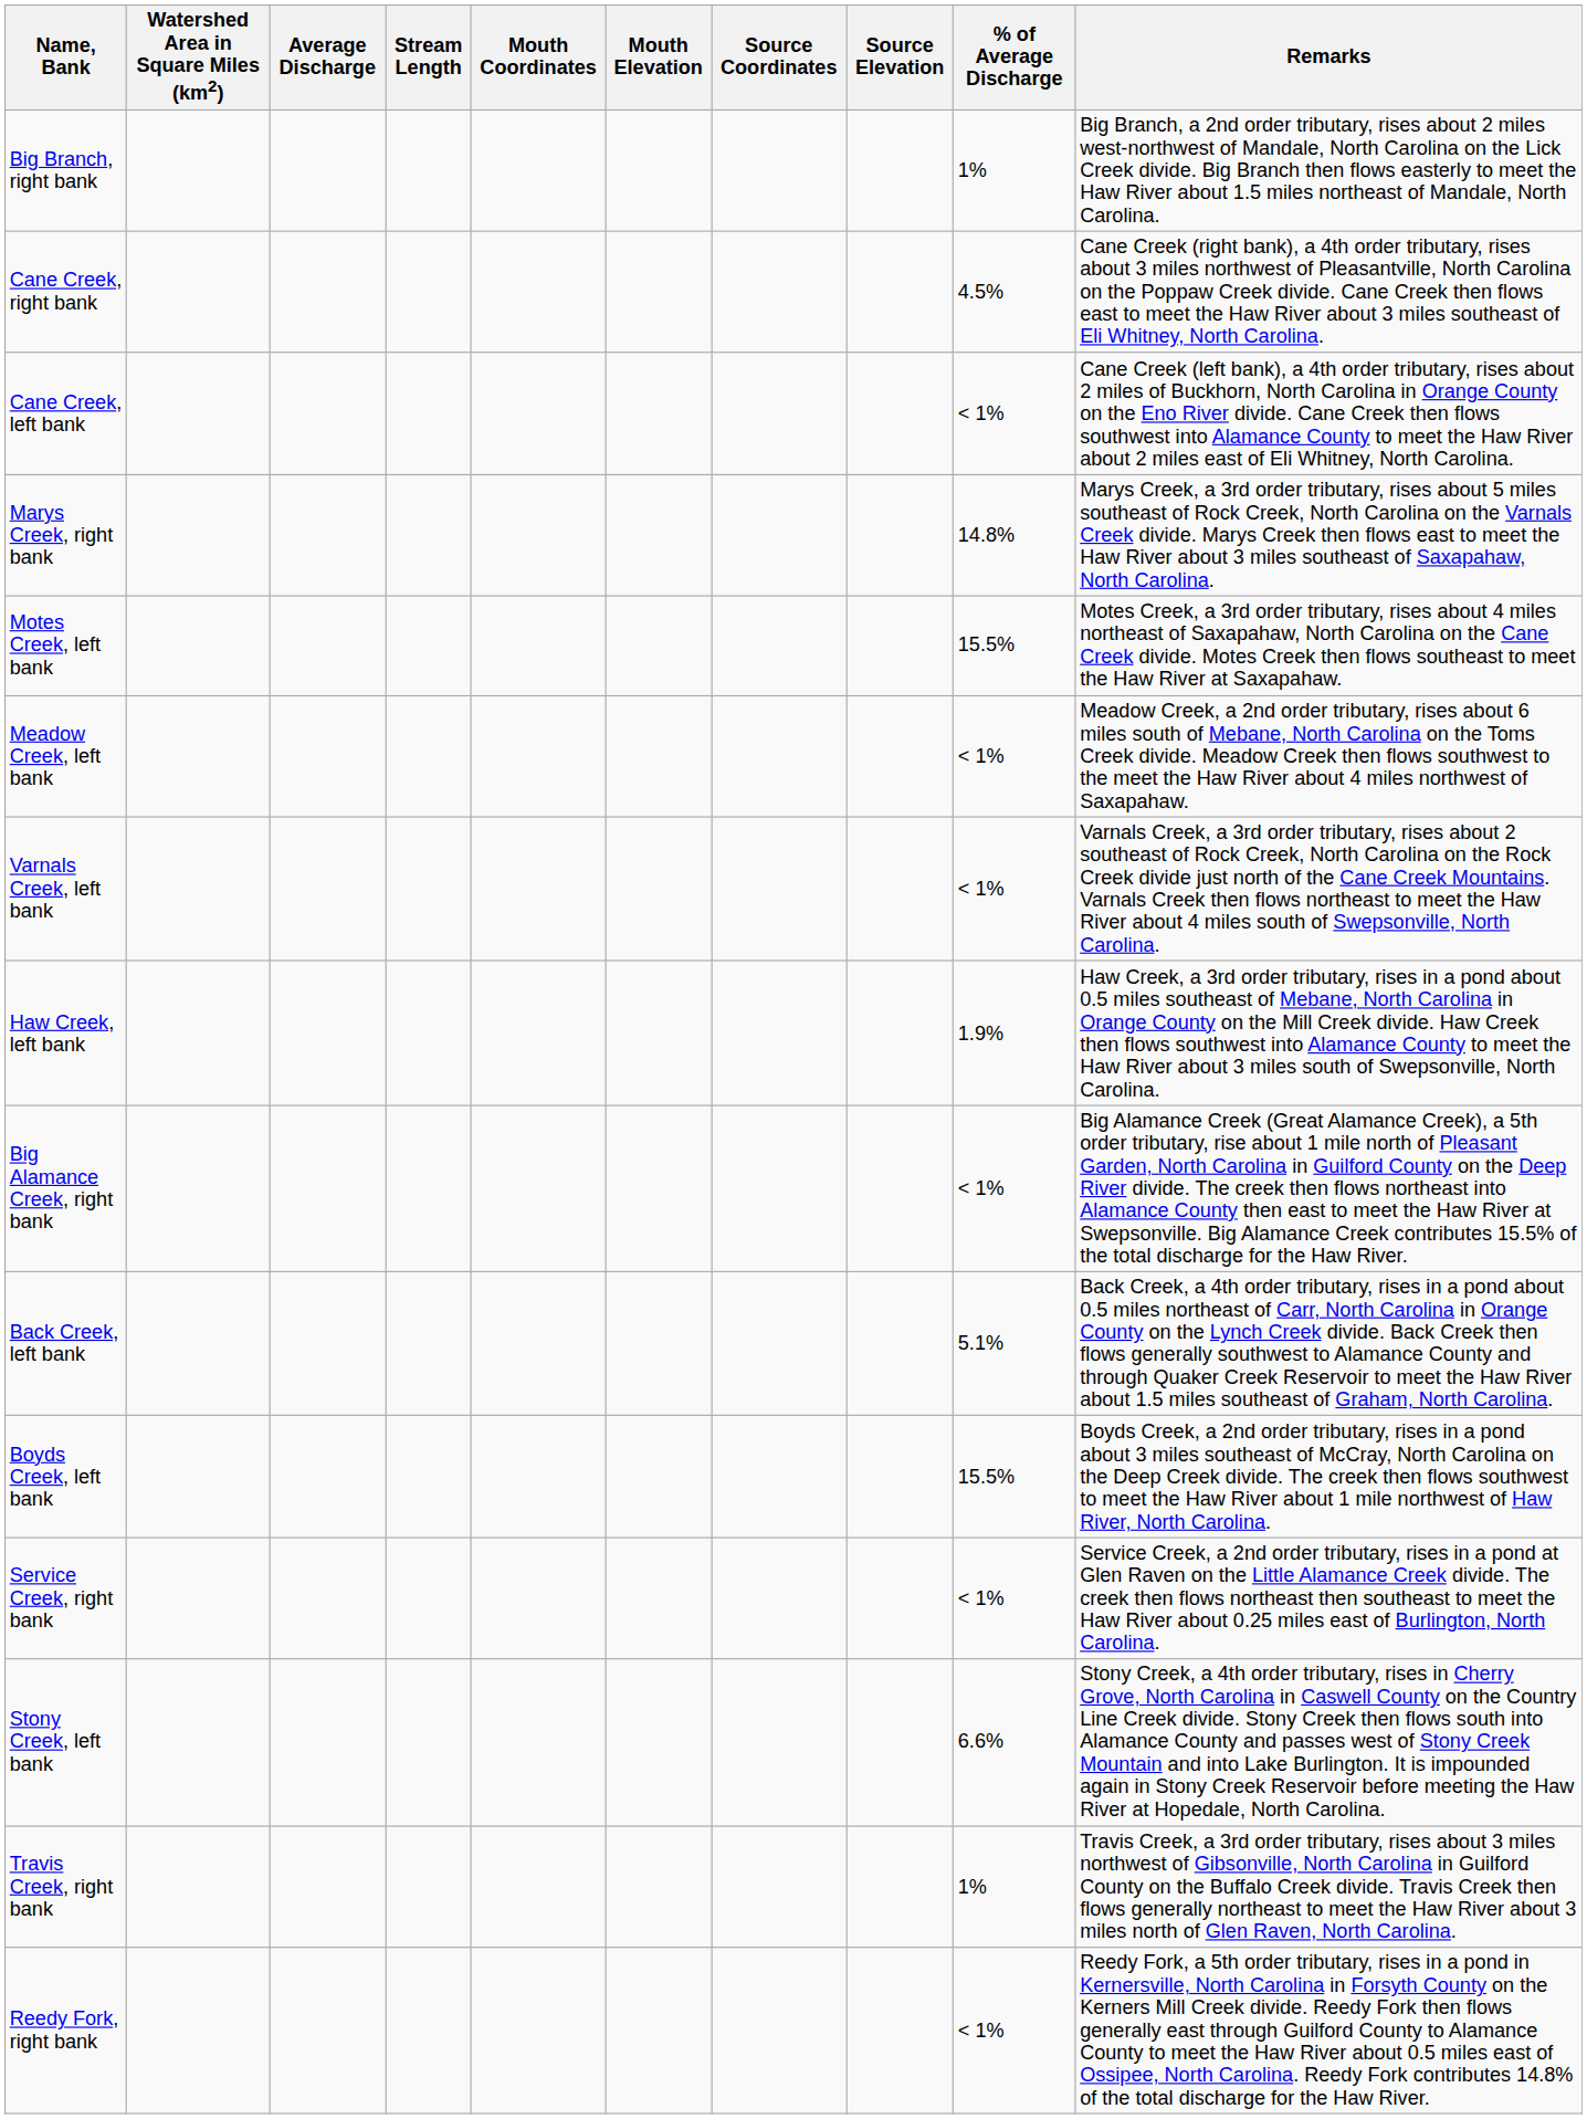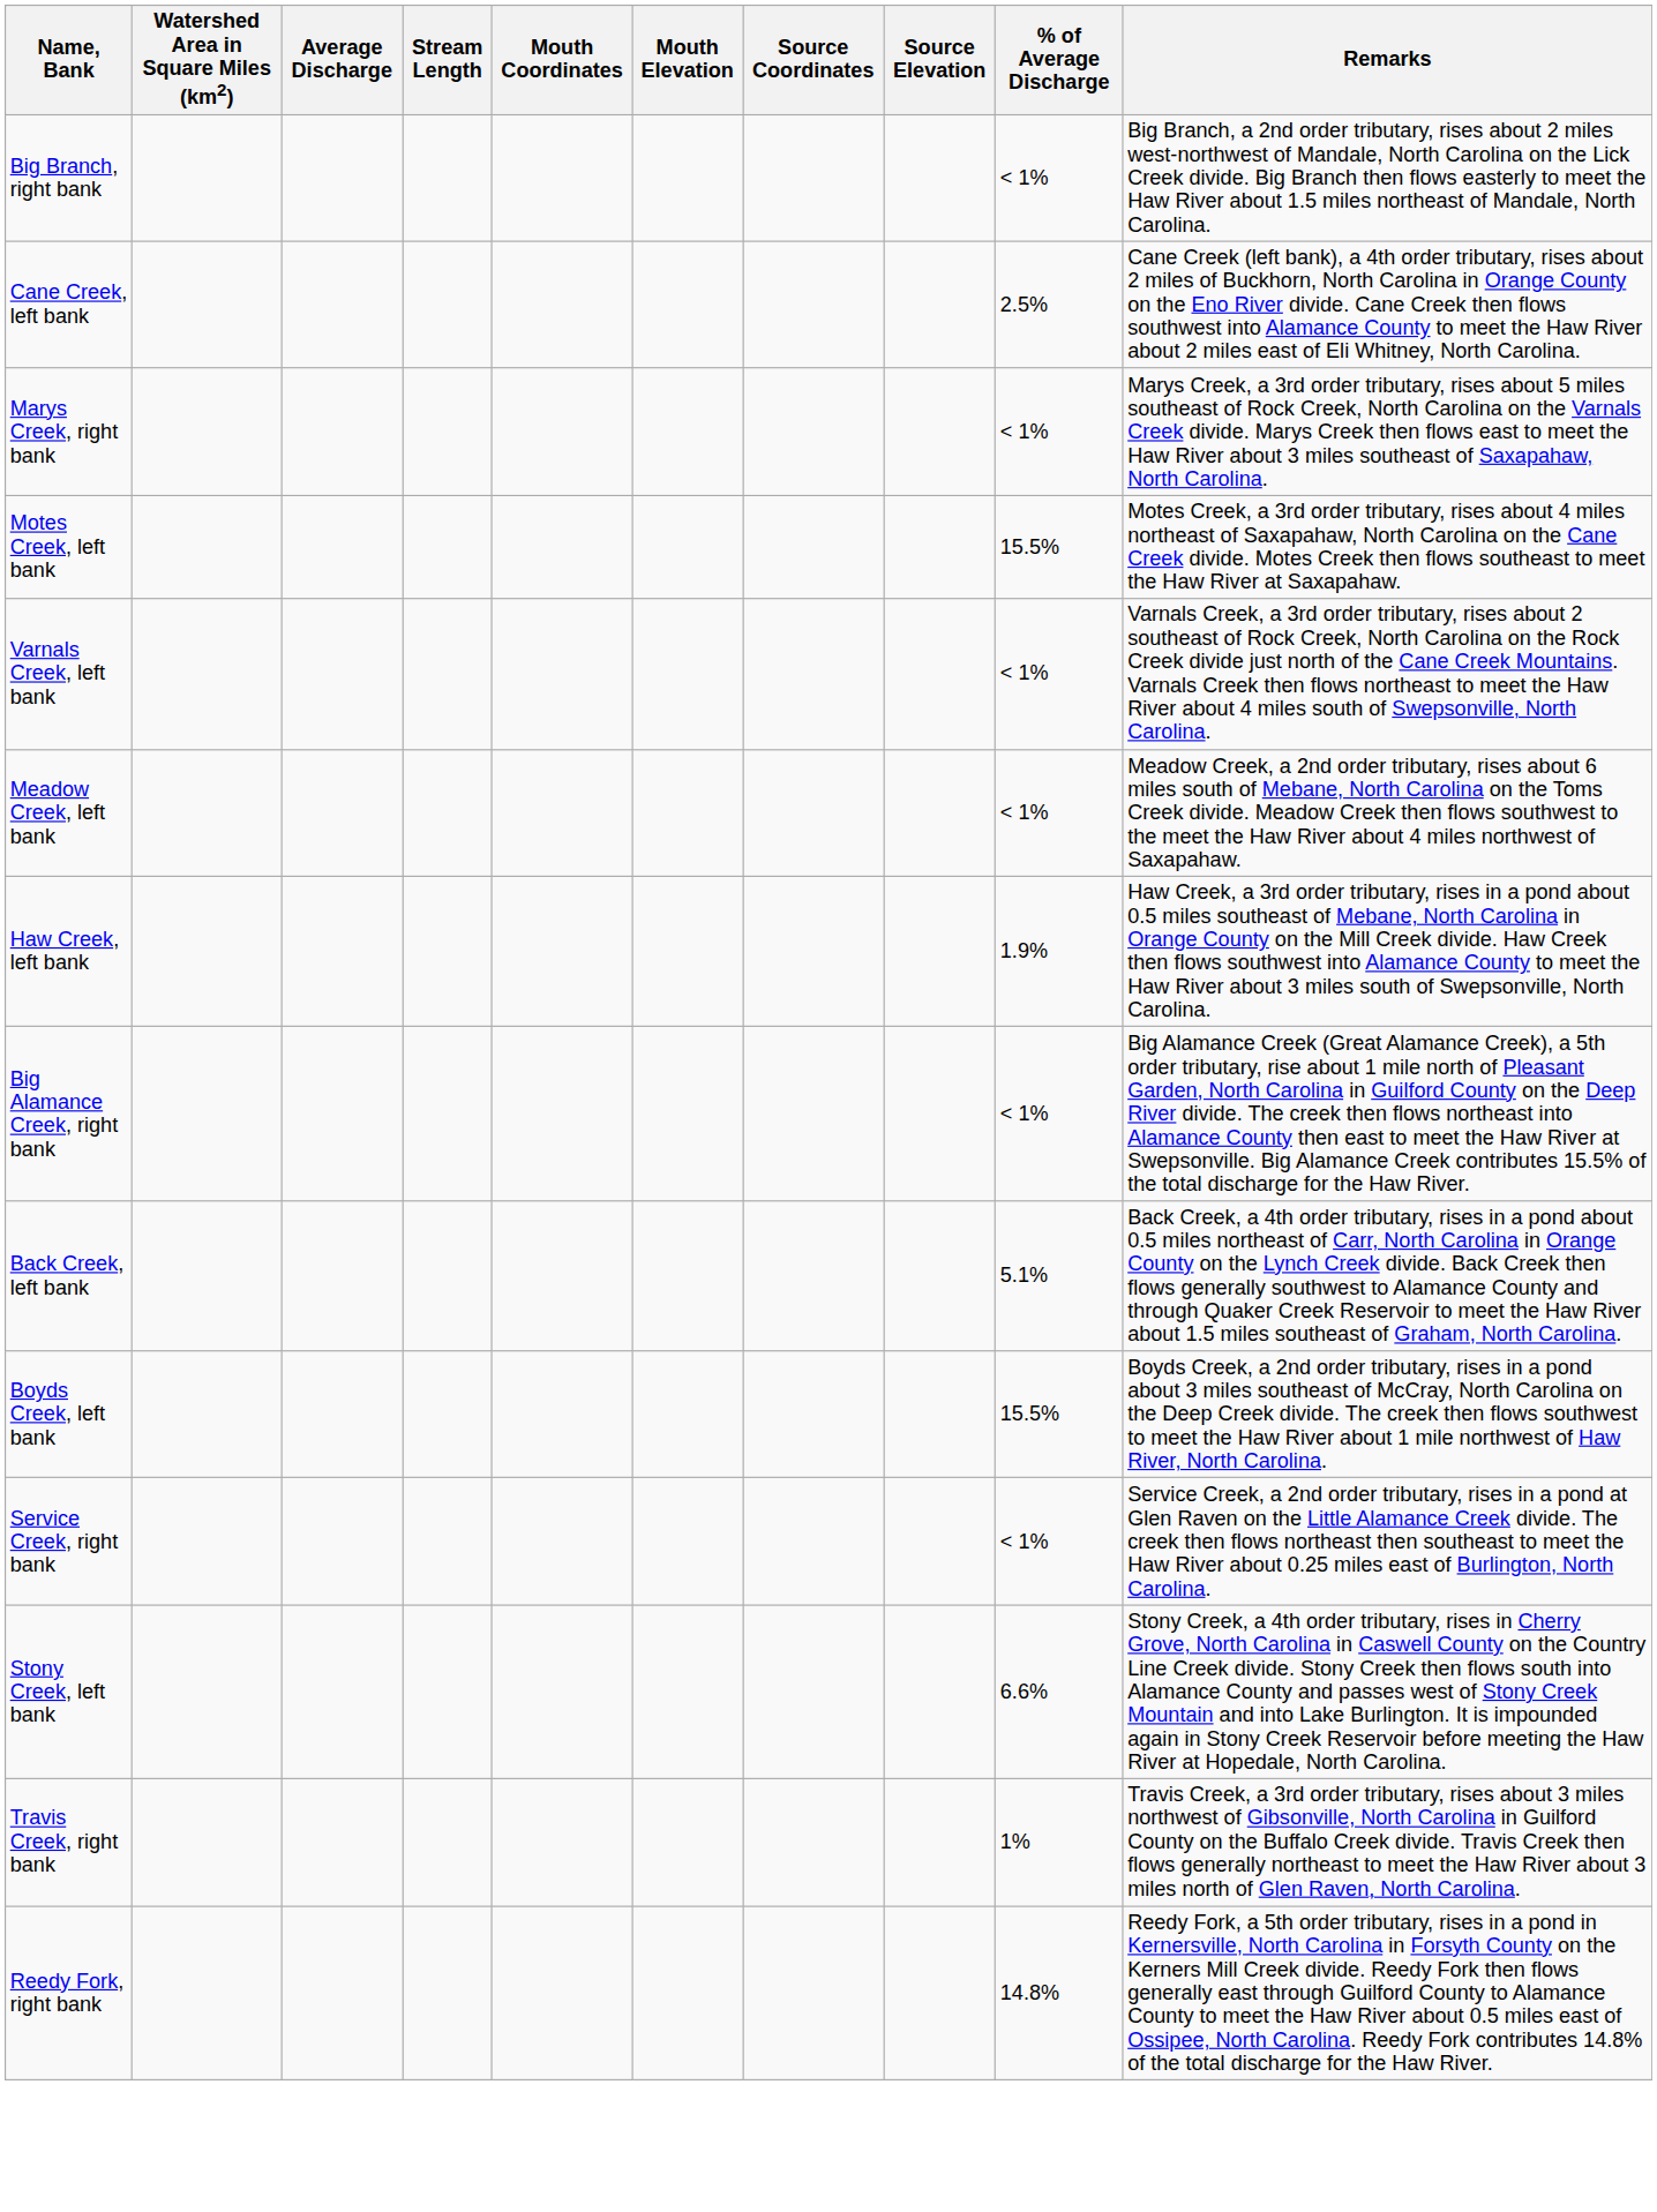Big Branch, right bank | % of Average Discharge: 1% -> < 1%
- row: Cane Creek, right bank | 4.5% | Cane Creek (right bank), a 4th order tributary, rises about 3 miles northwest of Pleasantville, North Carolina on the Poppaw Creek divide. Cane Creek then flows east to meet the Haw River about 3 miles southeast of Eli Whitney, North Carolina.
Cane Creek, left bank | % of Average Discharge: < 1% -> 2.5%
Marys Creek, right bank | % of Average Discharge: 14.8% -> < 1%
rows swapped: Meadow Creek, left bank <-> Varnals Creek, left bank
Reedy Fork, right bank | % of Average Discharge: < 1% -> 14.8%
